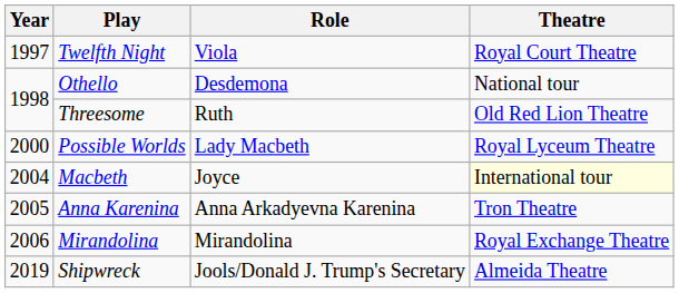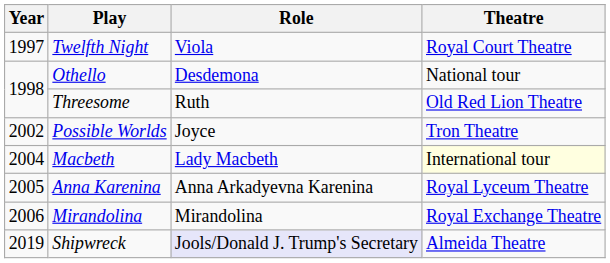Possible Worlds | Year: 2000 -> 2002
Possible Worlds | Role: Lady Macbeth -> Joyce
Possible Worlds | Theatre: Royal Lyceum Theatre -> Tron Theatre
Macbeth | Role: Joyce -> Lady Macbeth
Anna Karenina | Theatre: Tron Theatre -> Royal Lyceum Theatre
Shipwreck | Role: no background -> lavender background
